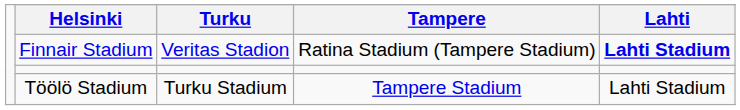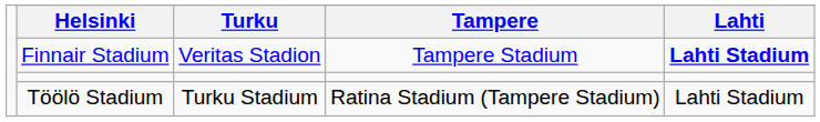Finnair Stadium | column 4: Ratina Stadium (Tampere Stadium) -> Tampere Stadium
Töölö Stadium | column 4: Tampere Stadium -> Ratina Stadium (Tampere Stadium)
